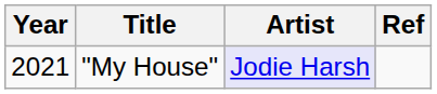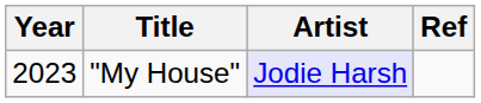"My House" | Year: 2021 -> 2023
